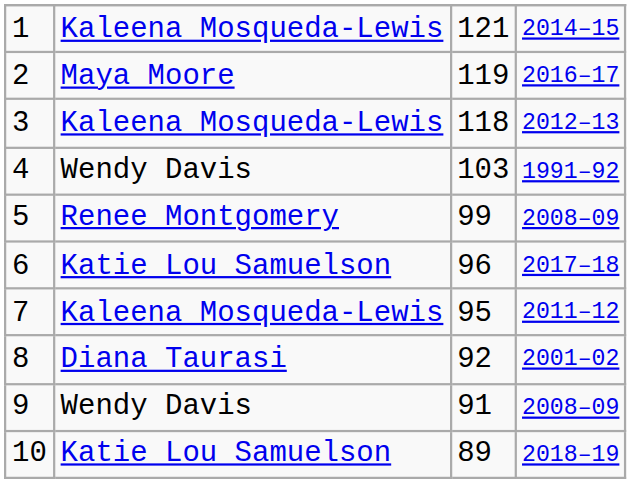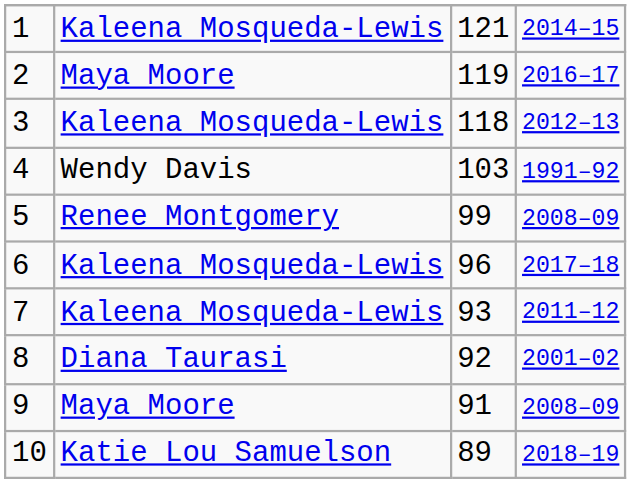6 | column 2: Katie Lou Samuelson -> Kaleena Mosqueda-Lewis
7 | column 3: 95 -> 93
9 | column 2: Wendy Davis -> Maya Moore
